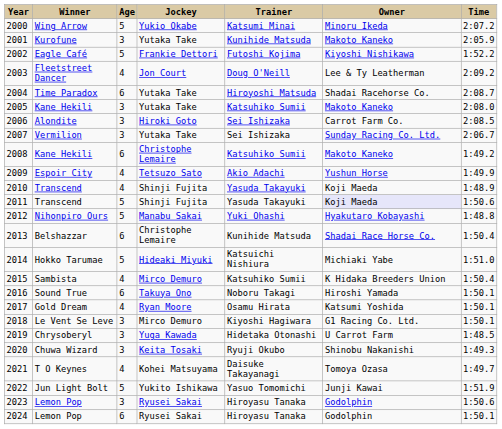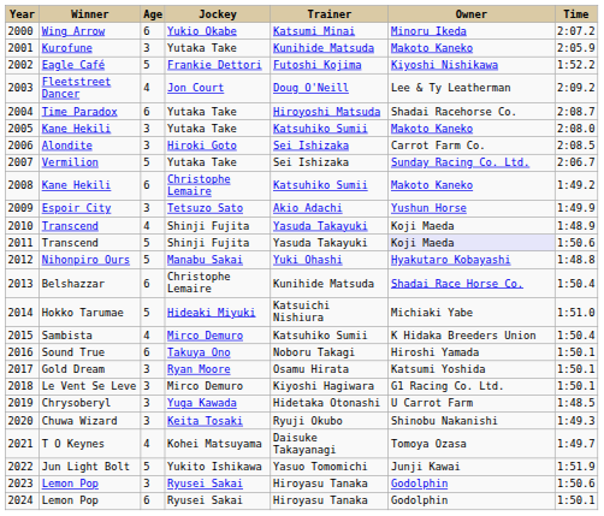2000 | Age: 5 -> 6
2007 | Age: 3 -> 5
2009 | Age: 4 -> 3
2017 | Age: 4 -> 3
